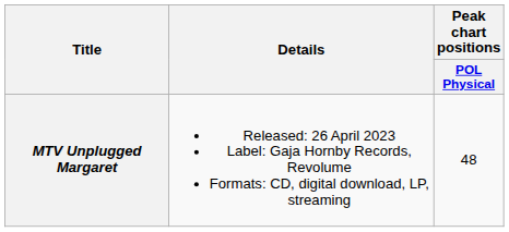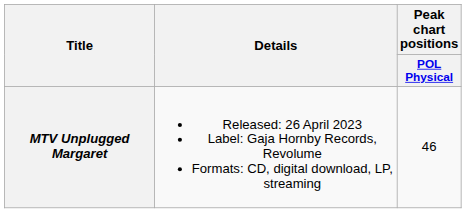MTV Unplugged Margaret | Peak chart positions / POL Physical: 48 -> 46
